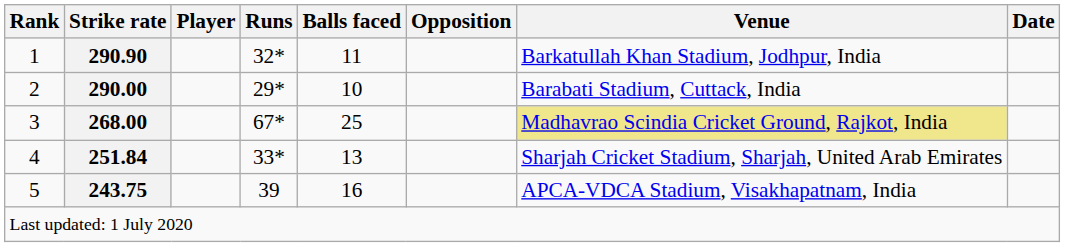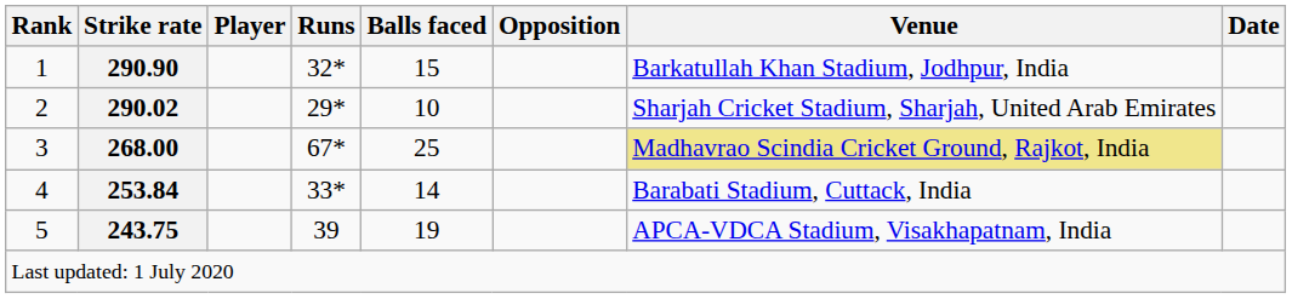1 | Balls faced: 11 -> 15
2 | Strike rate: 290.00 -> 290.02
2 | Venue: Barabati Stadium, Cuttack, India -> Sharjah Cricket Stadium, Sharjah, United Arab Emirates
4 | Strike rate: 251.84 -> 253.84
4 | Balls faced: 13 -> 14
4 | Venue: Sharjah Cricket Stadium, Sharjah, United Arab Emirates -> Barabati Stadium, Cuttack, India
5 | Balls faced: 16 -> 19
